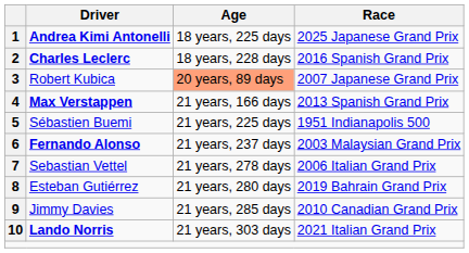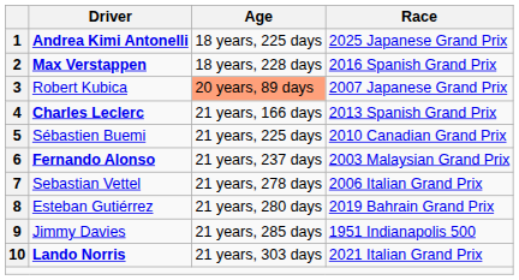2 | Driver: Charles Leclerc -> Max Verstappen
4 | Driver: Max Verstappen -> Charles Leclerc
5 | Race: 1951 Indianapolis 500 -> 2010 Canadian Grand Prix
9 | Race: 2010 Canadian Grand Prix -> 1951 Indianapolis 500
